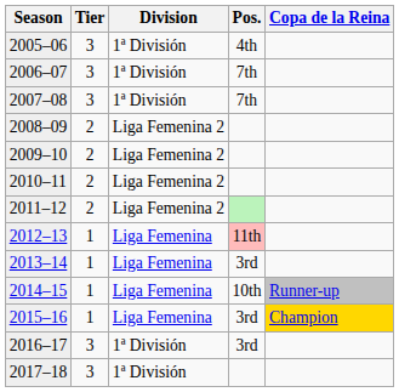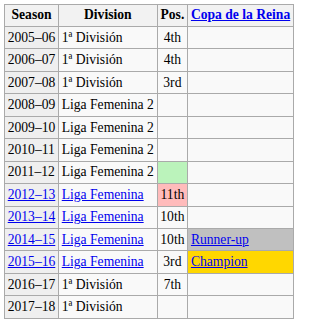- column: Tier | 3 | 3 | 3 | 2 | 2 | 2 | 2 | 1 | 1 | 1 | 1 | 3 | 3
2006–07 | Pos.: 7th -> 4th
2007–08 | Pos.: 7th -> 3rd
2013–14 | Pos.: 3rd -> 10th
2016–17 | Pos.: 3rd -> 7th
